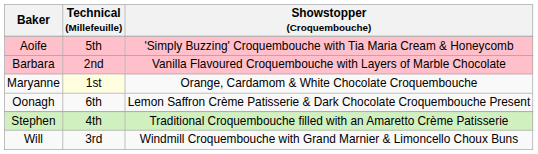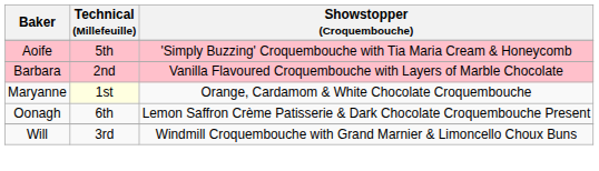- row: Stephen | 4th | Traditional Croquembouche filled with an Amaretto Crème Patisserie
